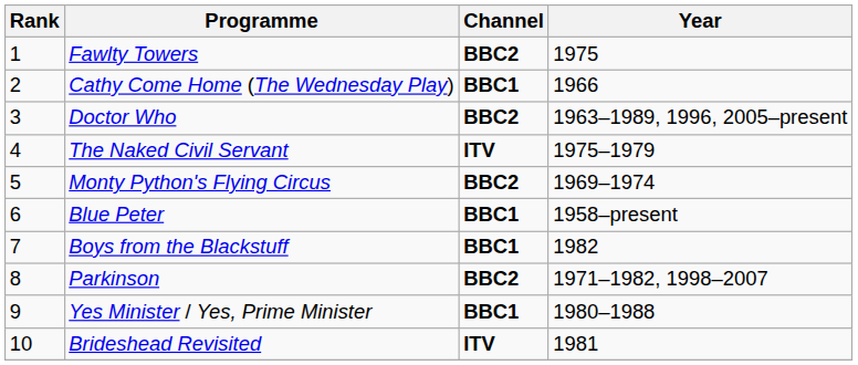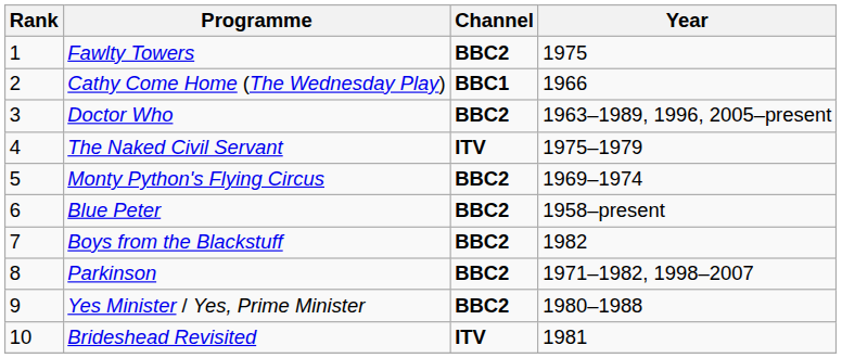Blue Peter | Channel: BBC1 -> BBC2
Boys from the Blackstuff | Channel: BBC1 -> BBC2
Yes Minister / Yes, Prime Minister | Channel: BBC1 -> BBC2
